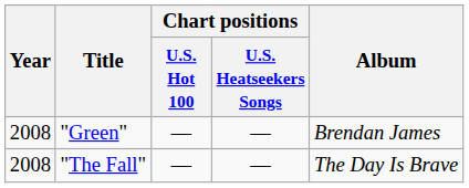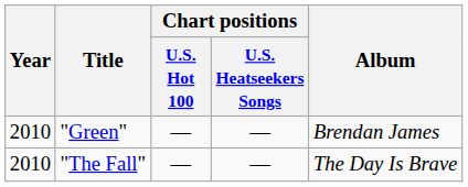"Green" | Year: 2008 -> 2010
"The Fall" | Year: 2008 -> 2010
